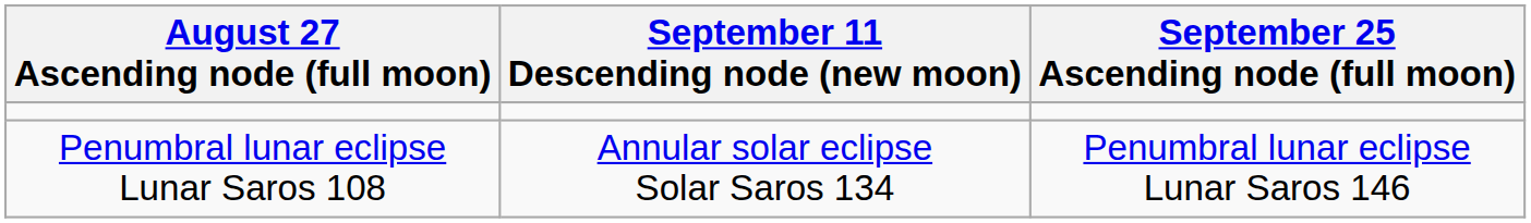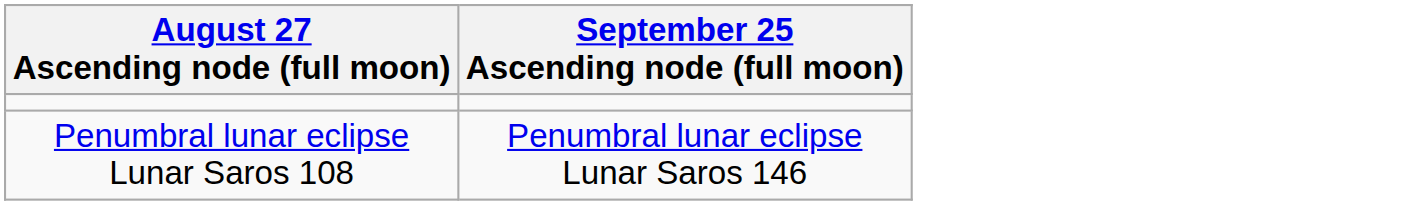- column: September 11 Descending node (new moon) | Annular solar eclipse Solar Saros 134
